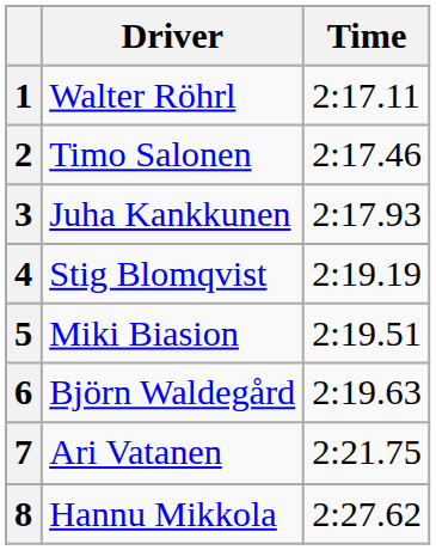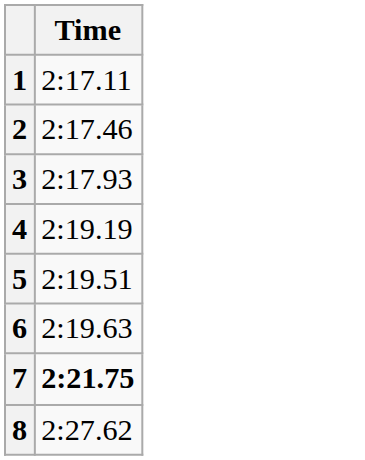- column: Driver | Walter Röhrl | Timo Salonen | Juha Kankkunen | Stig Blomqvist | Miki Biasion | Björn Waldegård | Ari Vatanen | Hannu Mikkola
7 | Time: normal -> bold
